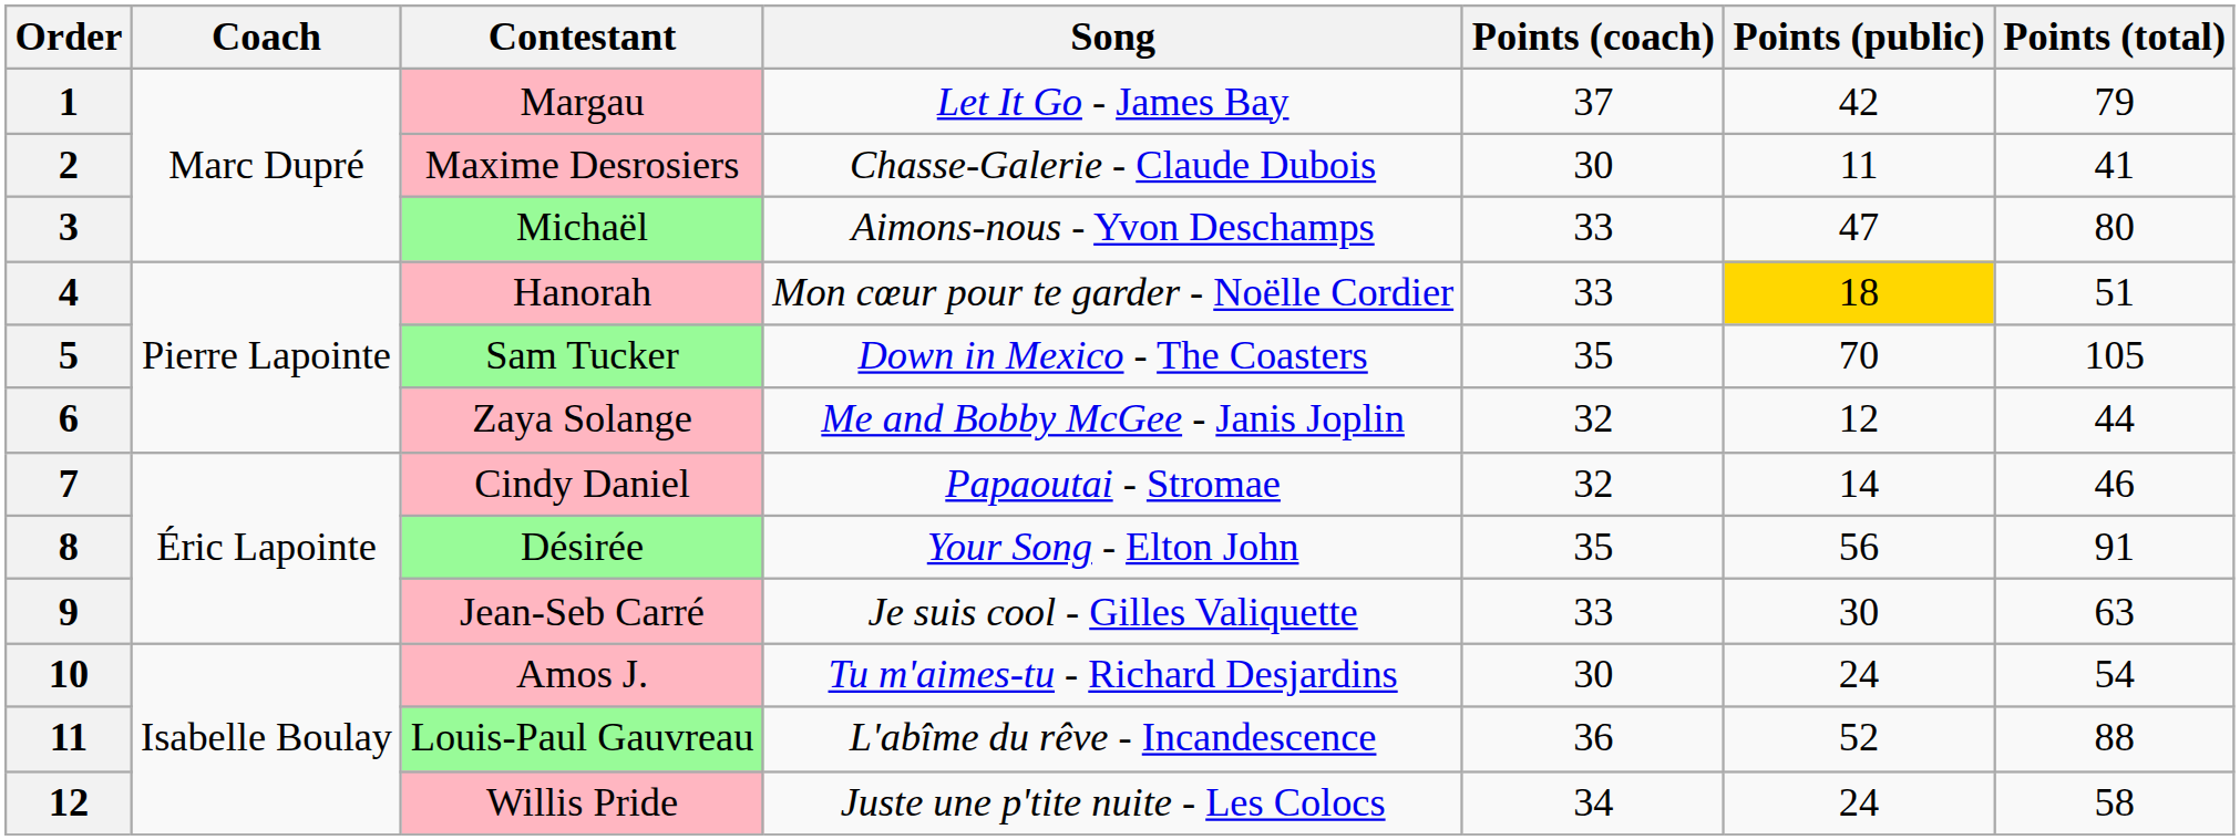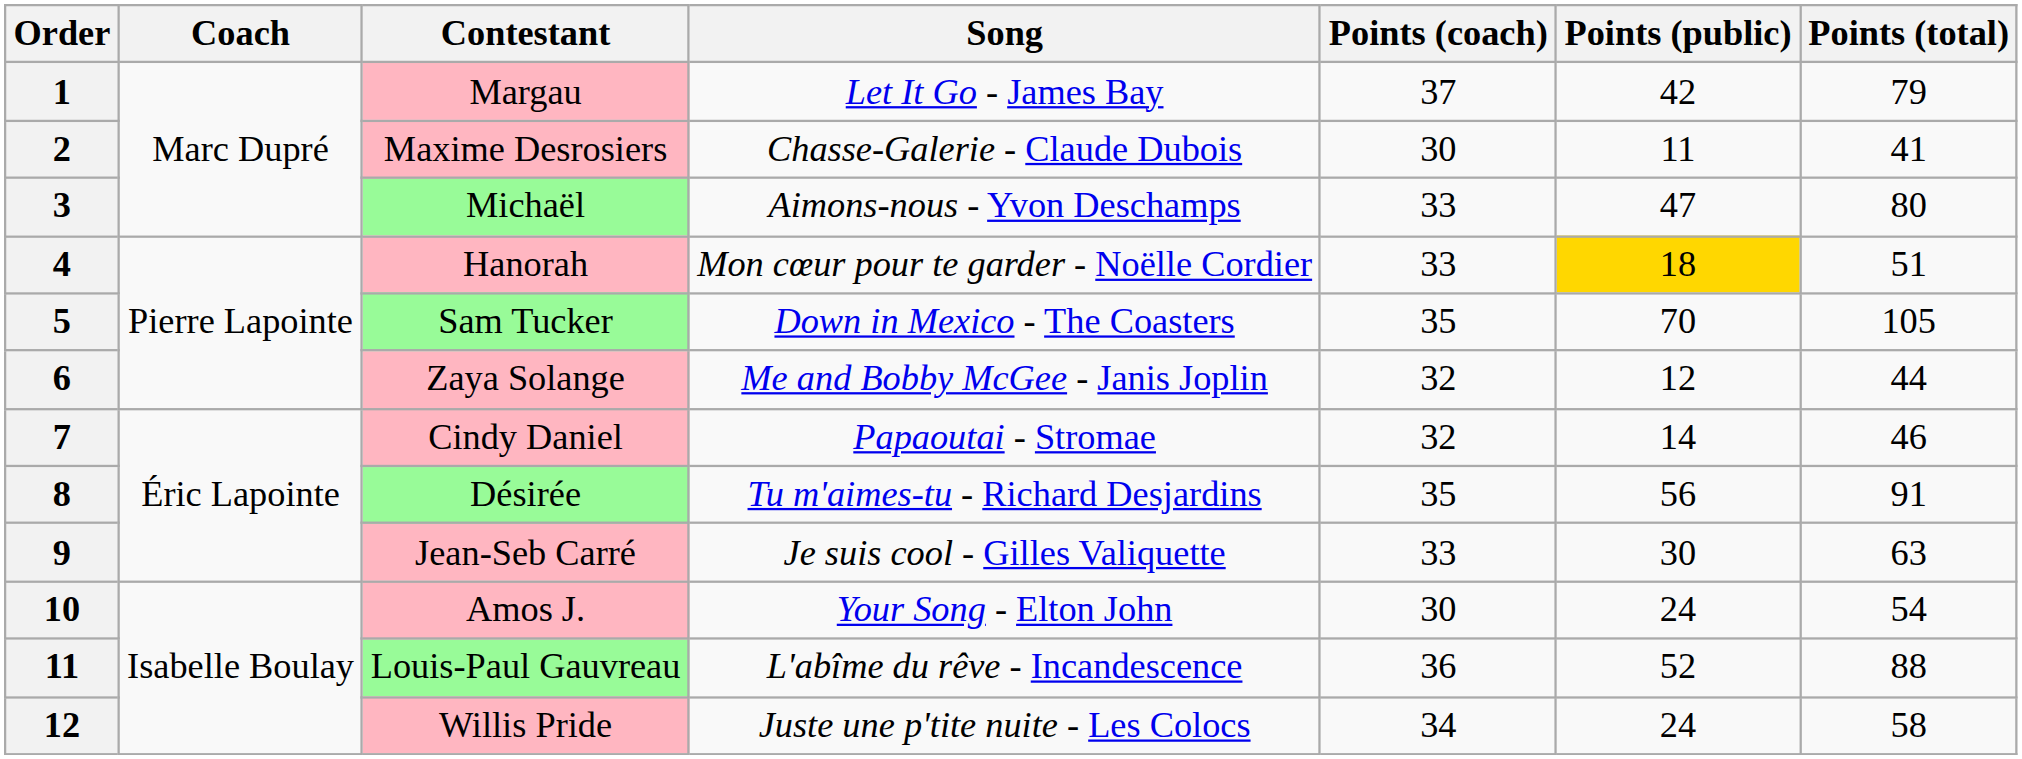Désirée | Song: Your Song - Elton John -> Tu m'aimes-tu - Richard Desjardins
Amos J. | Song: Tu m'aimes-tu - Richard Desjardins -> Your Song - Elton John
